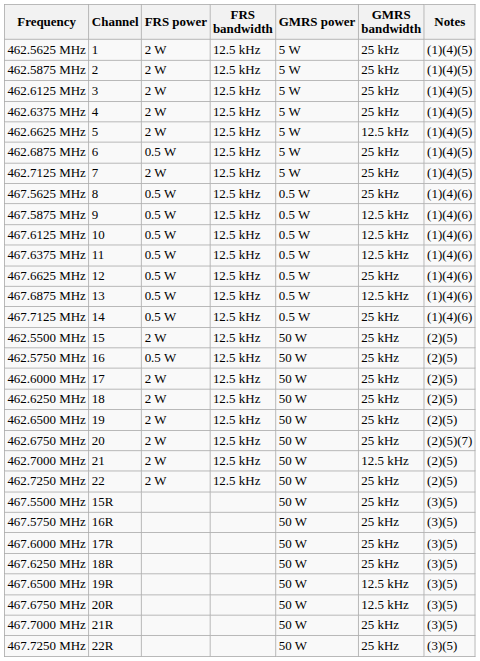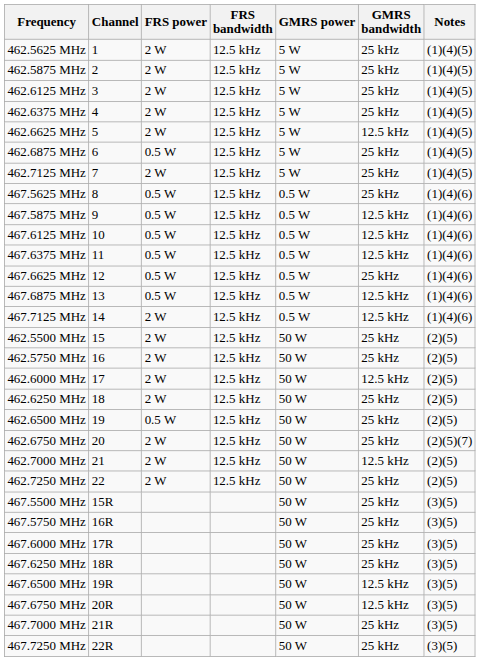467.7125 MHz | FRS power: 0.5 W -> 2 W
467.7125 MHz | GMRS bandwidth: 25 kHz -> 12.5 kHz
462.5750 MHz | FRS power: 0.5 W -> 2 W
462.6000 MHz | GMRS bandwidth: 25 kHz -> 12.5 kHz
462.6500 MHz | FRS power: 2 W -> 0.5 W
